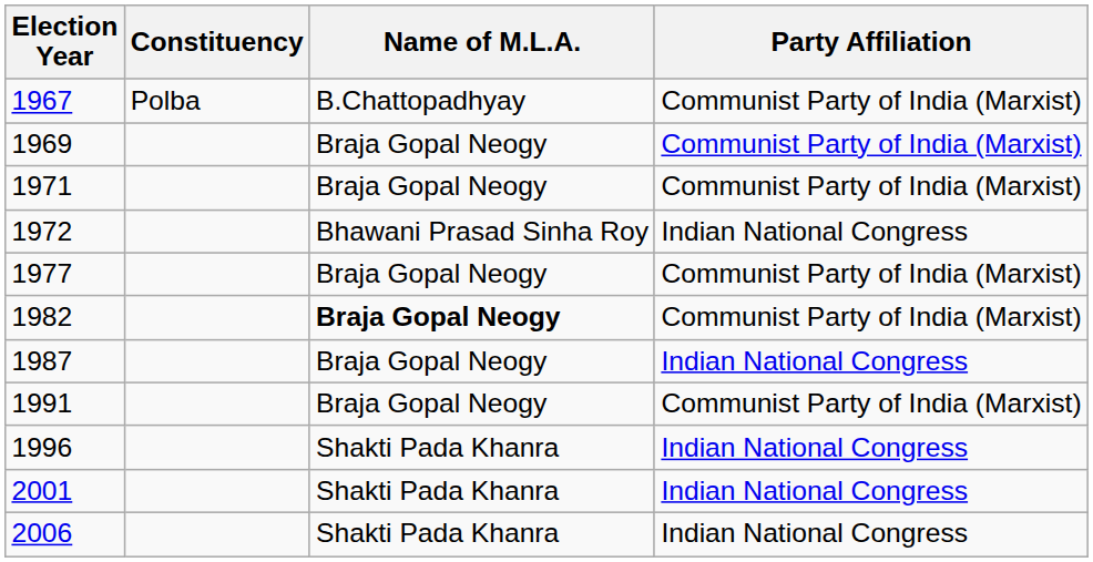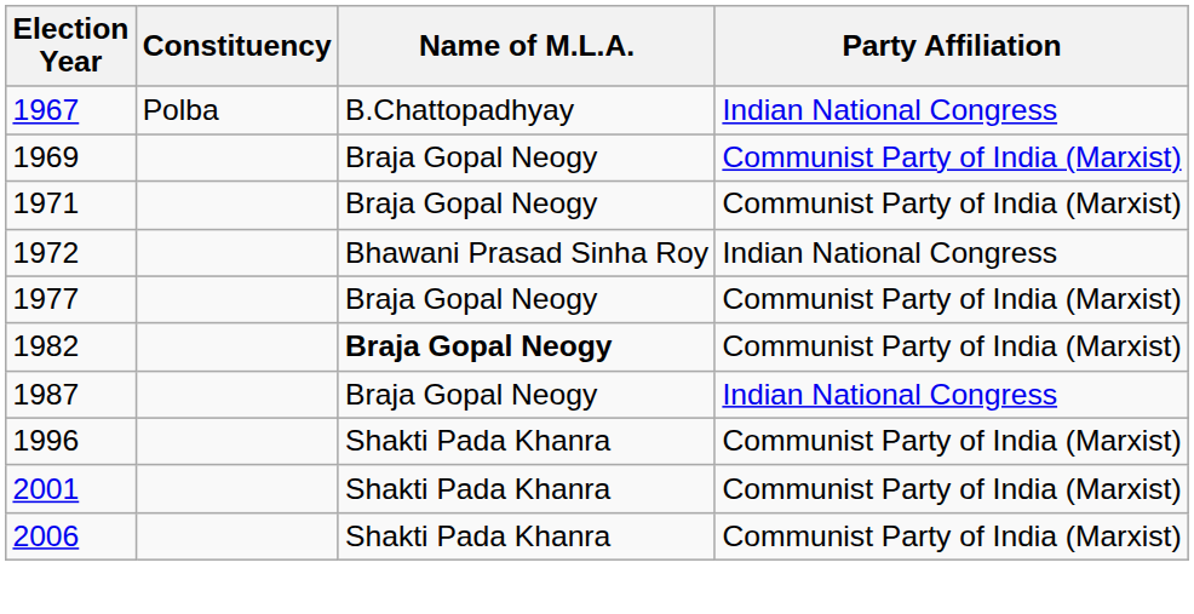1967 | Party Affiliation: Communist Party of India (Marxist) -> Indian National Congress
- row: 1991 | Braja Gopal Neogy | Communist Party of India (Marxist)
1996 | Party Affiliation: Indian National Congress -> Communist Party of India (Marxist)
2001 | Party Affiliation: Indian National Congress -> Communist Party of India (Marxist)
2006 | Party Affiliation: Indian National Congress -> Communist Party of India (Marxist)
